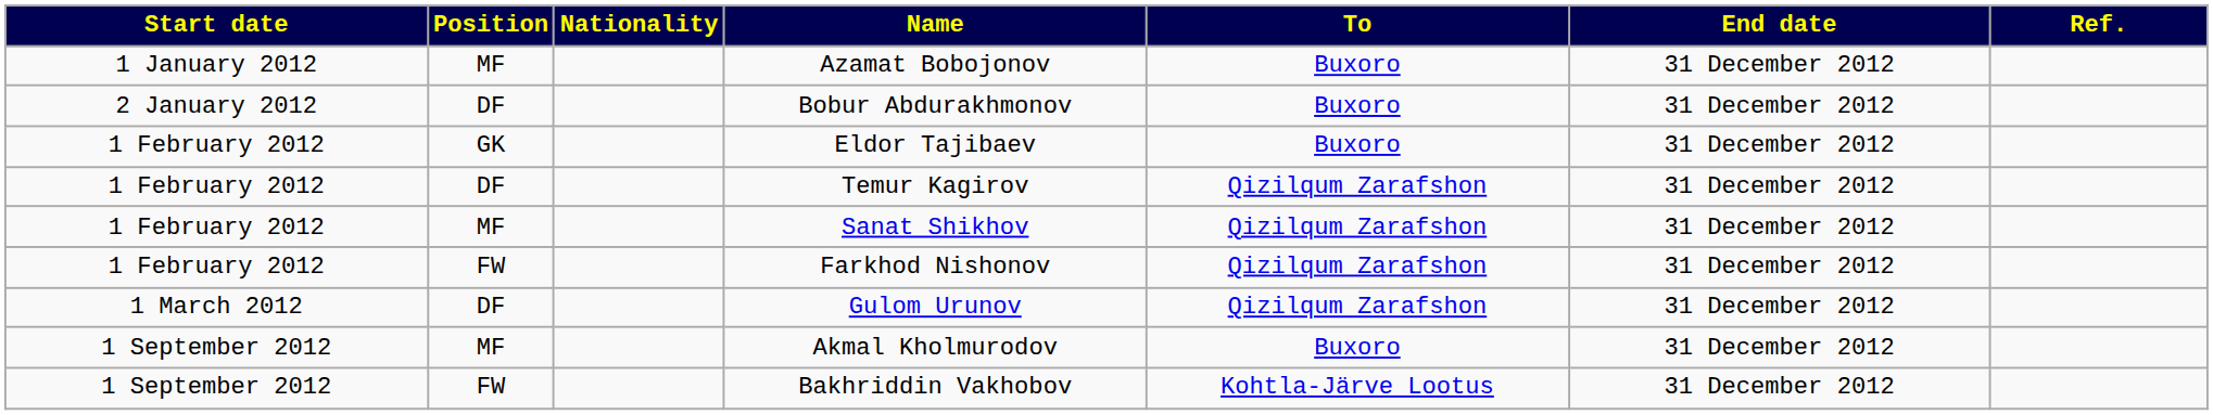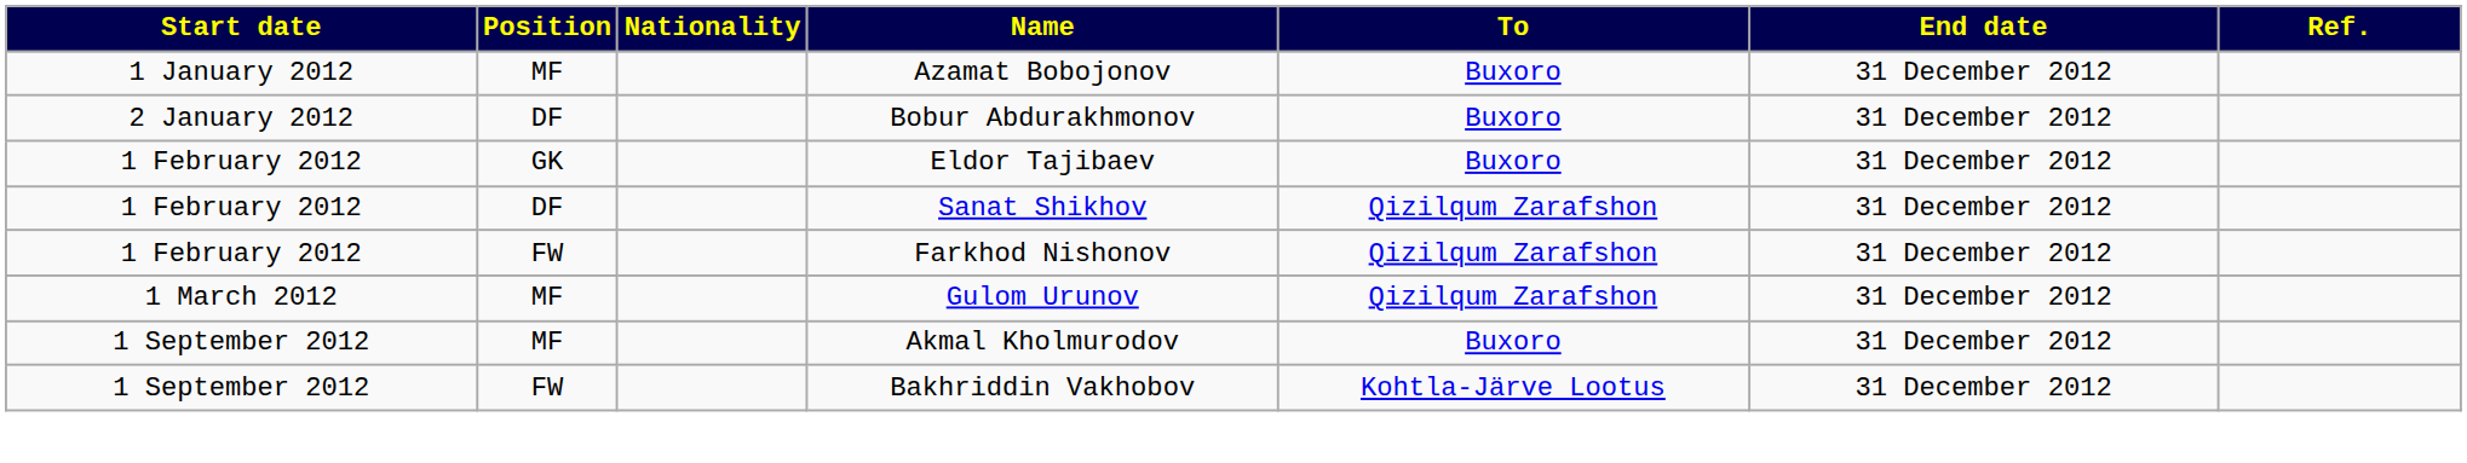- row: 1 February 2012 | DF | Temur Kagirov | Qizilqum Zarafshon | 31 December 2012
Sanat Shikhov | Position: MF -> DF
Gulom Urunov | Position: DF -> MF
